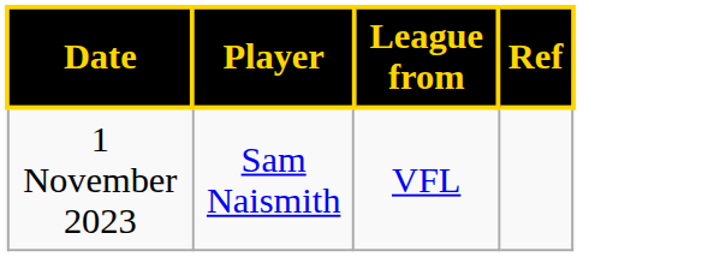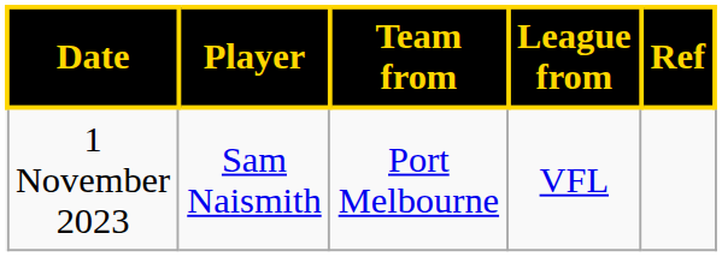+ column: Team from | Port Melbourne
